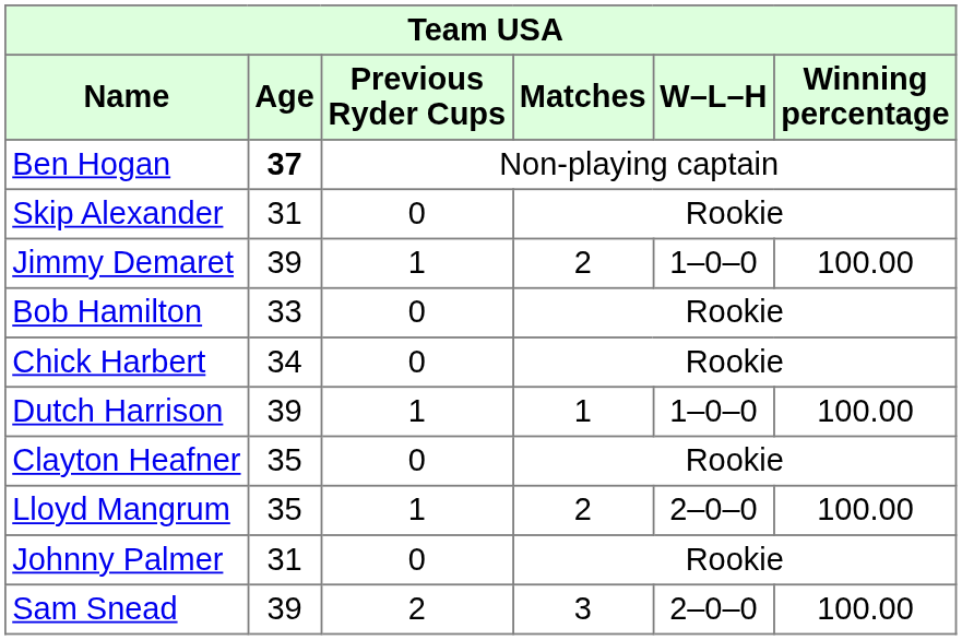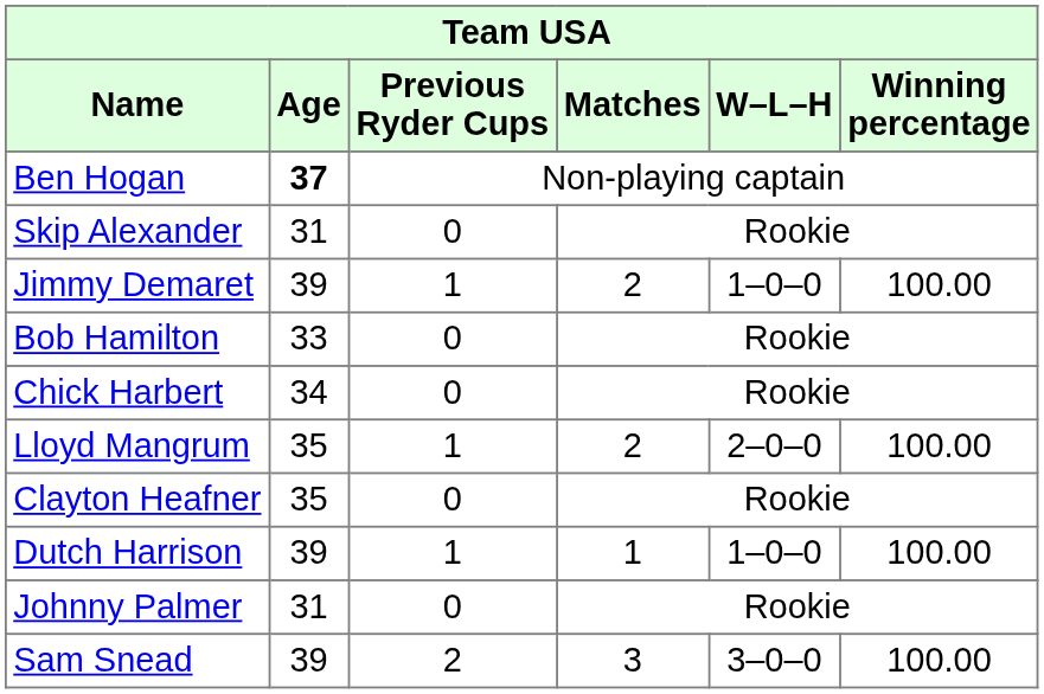rows swapped: Dutch Harrison <-> Lloyd Mangrum
Sam Snead | W–L–H: 2–0–0 -> 3–0–0
